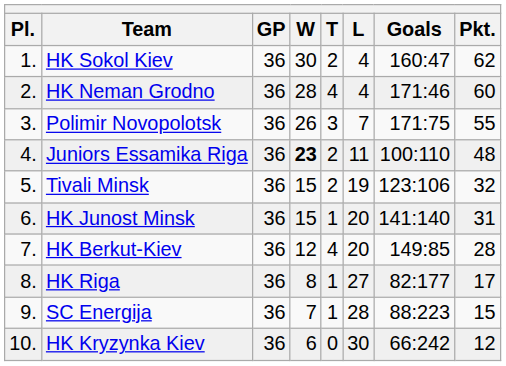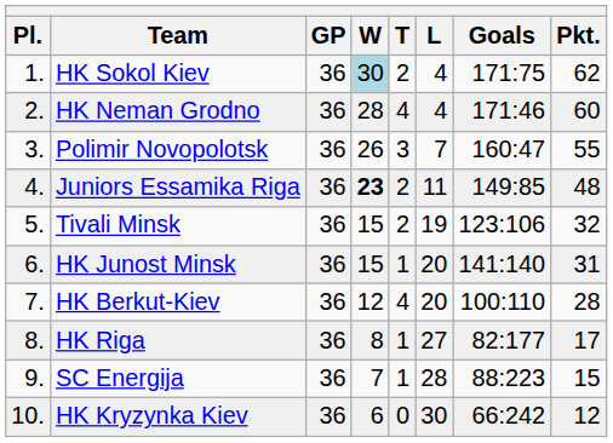HK Sokol Kiev | W: no background -> lightblue background
HK Sokol Kiev | Goals: 160:47 -> 171:75
Polimir Novopolotsk | Goals: 171:75 -> 160:47
Juniors Essamika Riga | Goals: 100:110 -> 149:85
HK Berkut-Kiev | Goals: 149:85 -> 100:110
